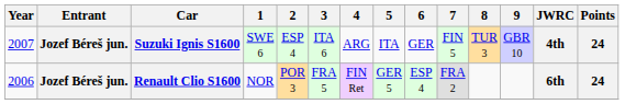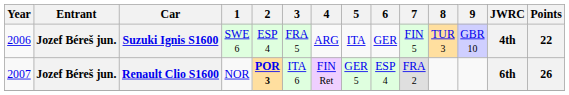Suzuki Ignis S1600 | Year: 2007 -> 2006
Suzuki Ignis S1600 | 3: ITA 6 -> FRA 5
Suzuki Ignis S1600 | Points: 24 -> 22
Renault Clio S1600 | Year: 2006 -> 2007
Renault Clio S1600 | 2: normal -> bold
Renault Clio S1600 | 3: FRA 5 -> ITA 6
Renault Clio S1600 | Points: 24 -> 26
